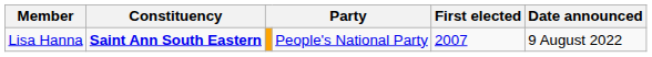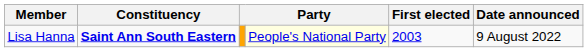Lisa Hanna | column 4: no background -> lightyellow background
Lisa Hanna | First elected: 2007 -> 2003
